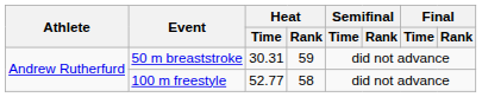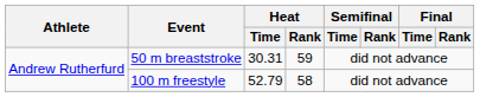100 m freestyle | Heat / Time: 52.77 -> 52.79
